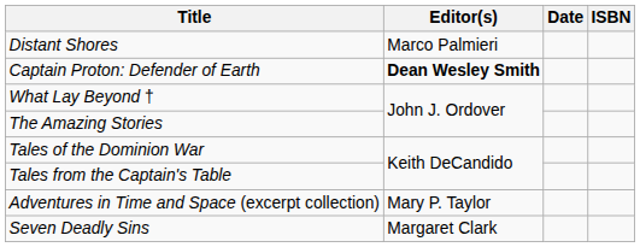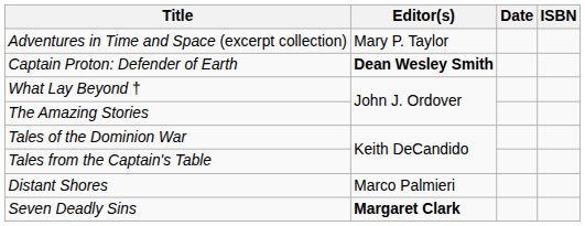rows swapped: Adventures in Time and Space (excerpt collection) <-> Distant Shores
Seven Deadly Sins | Editor(s): normal -> bold
